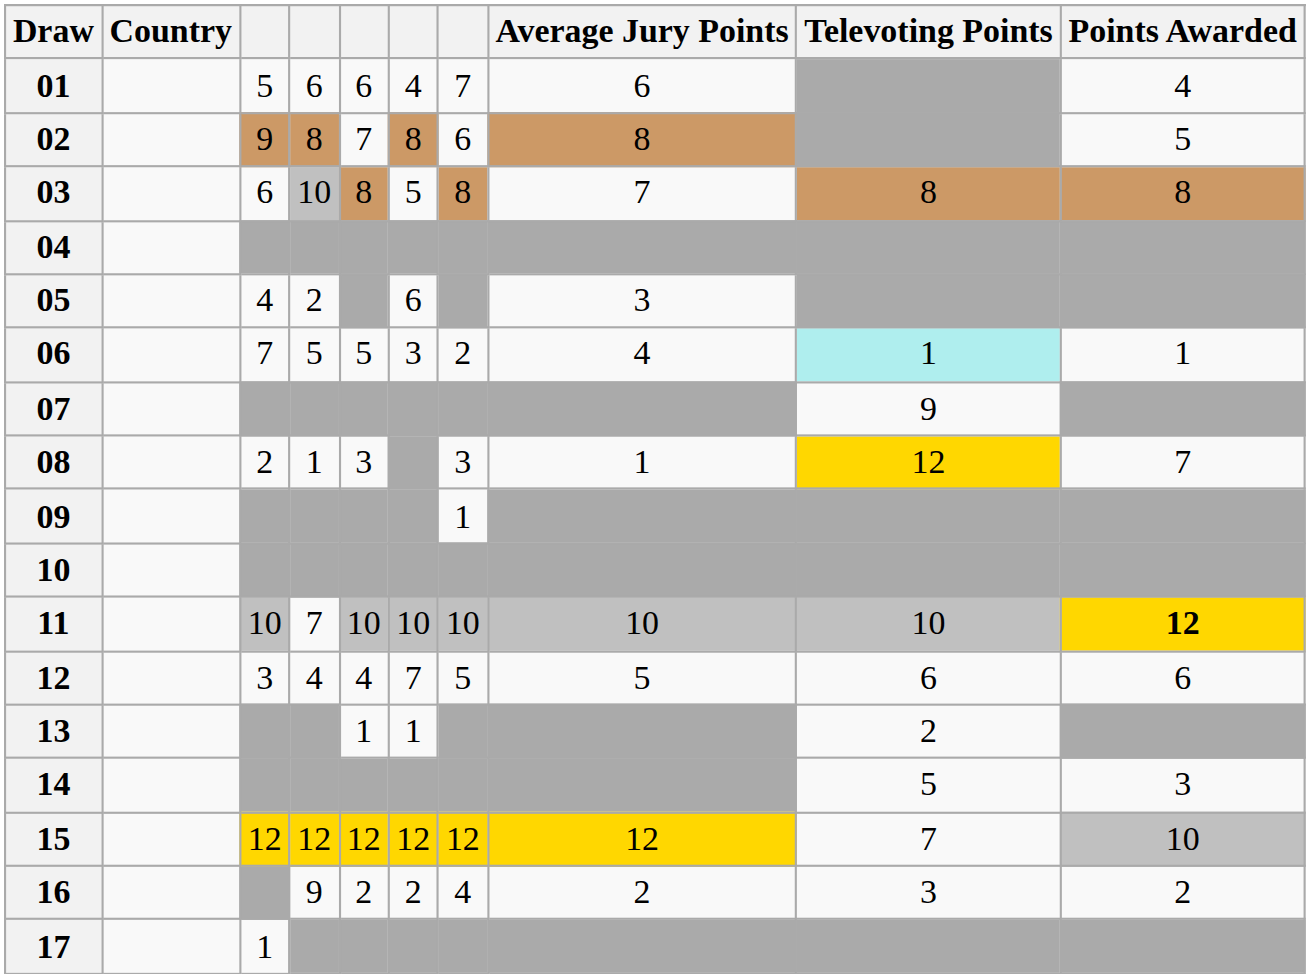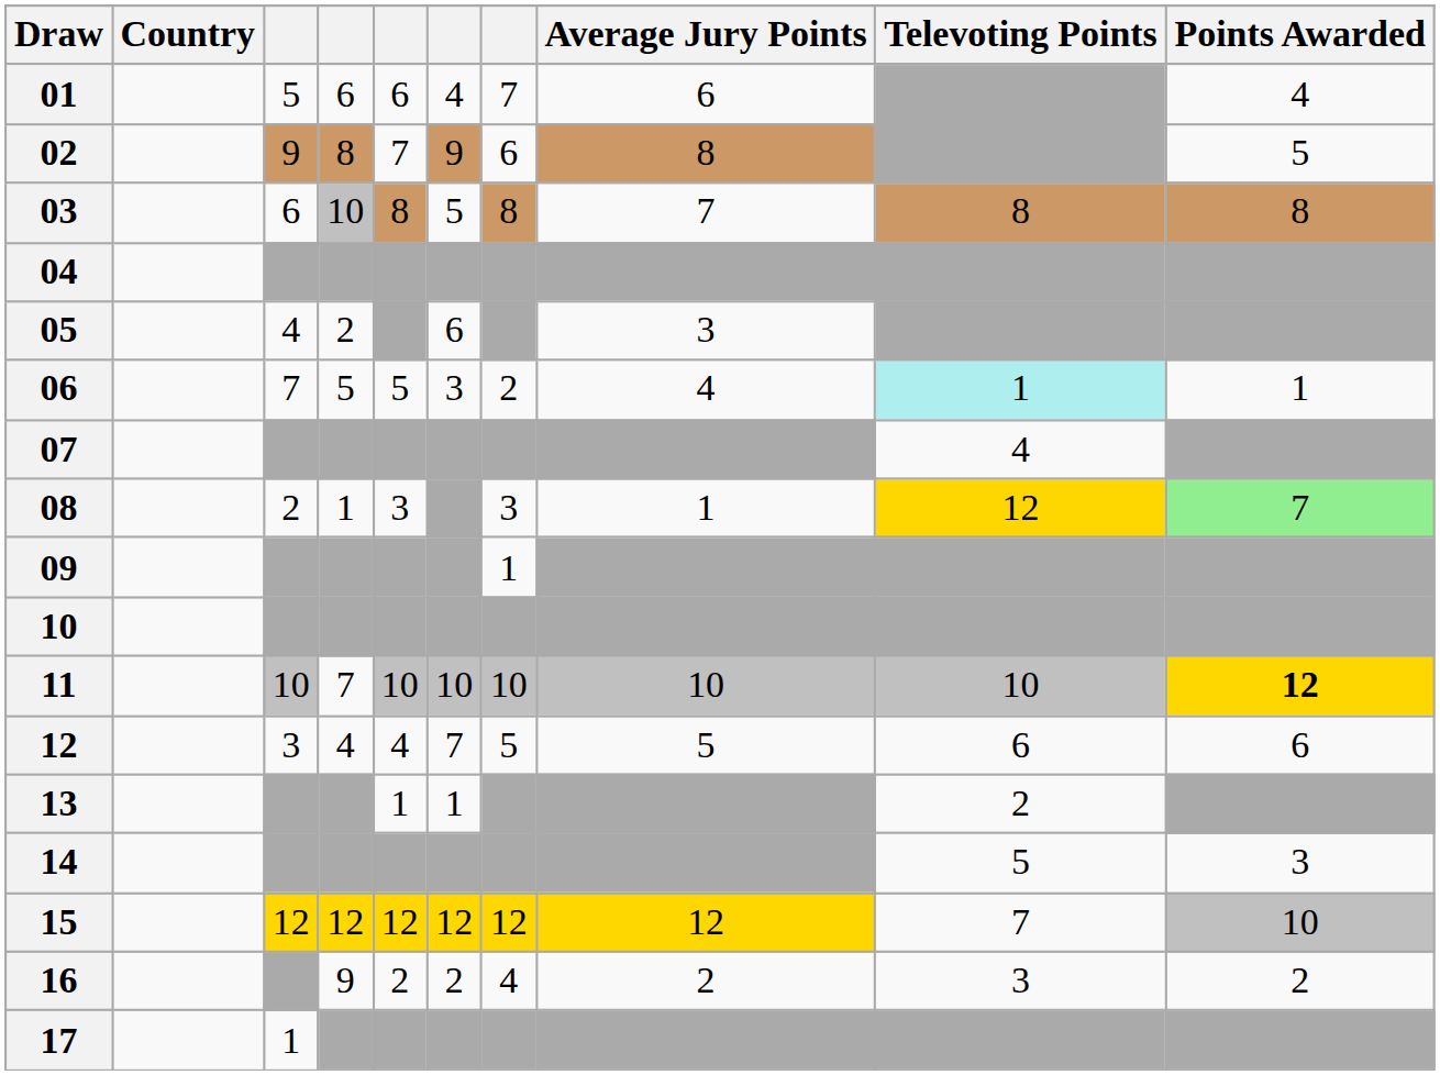02 | column 6: 8 -> 9
07 | Televoting Points: 9 -> 4
08 | Points Awarded: no background -> lightgreen background
